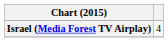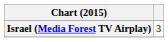Israel (Media Forest TV Airplay) | column 2: 4 -> 3
